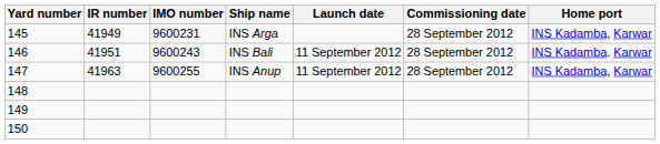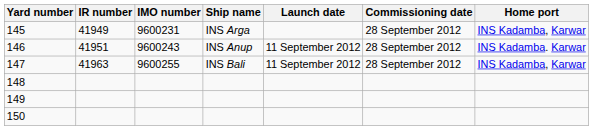146 | Ship name: INS Bali -> INS Anup
147 | Ship name: INS Anup -> INS Bali
